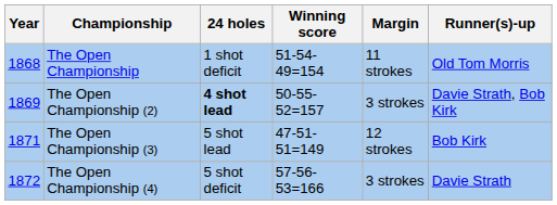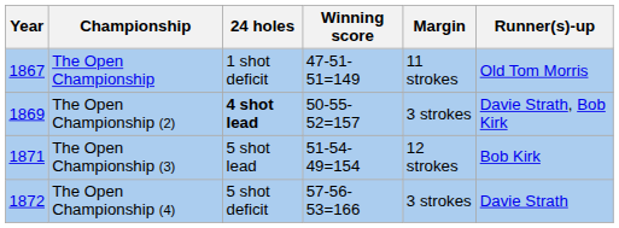The Open Championship | Year: 1868 -> 1867
The Open Championship | Winning score: 51-54-49=154 -> 47-51-51=149
The Open Championship (3) | Winning score: 47-51-51=149 -> 51-54-49=154
